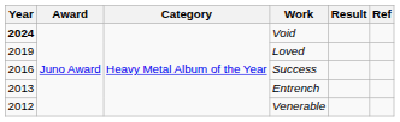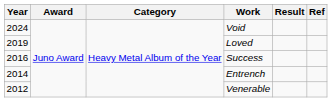Void | Year: bold -> normal
Entrench | Year: 2013 -> 2014
